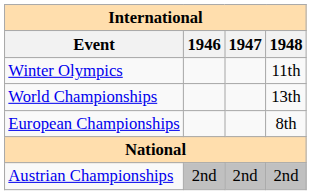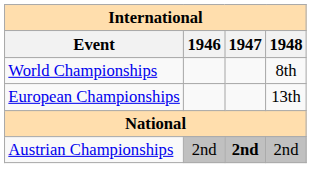- row: Winter Olympics | 11th
World Championships | 1948: 13th -> 8th
European Championships | 1948: 8th -> 13th
Austrian Championships | 1947: normal -> bold
